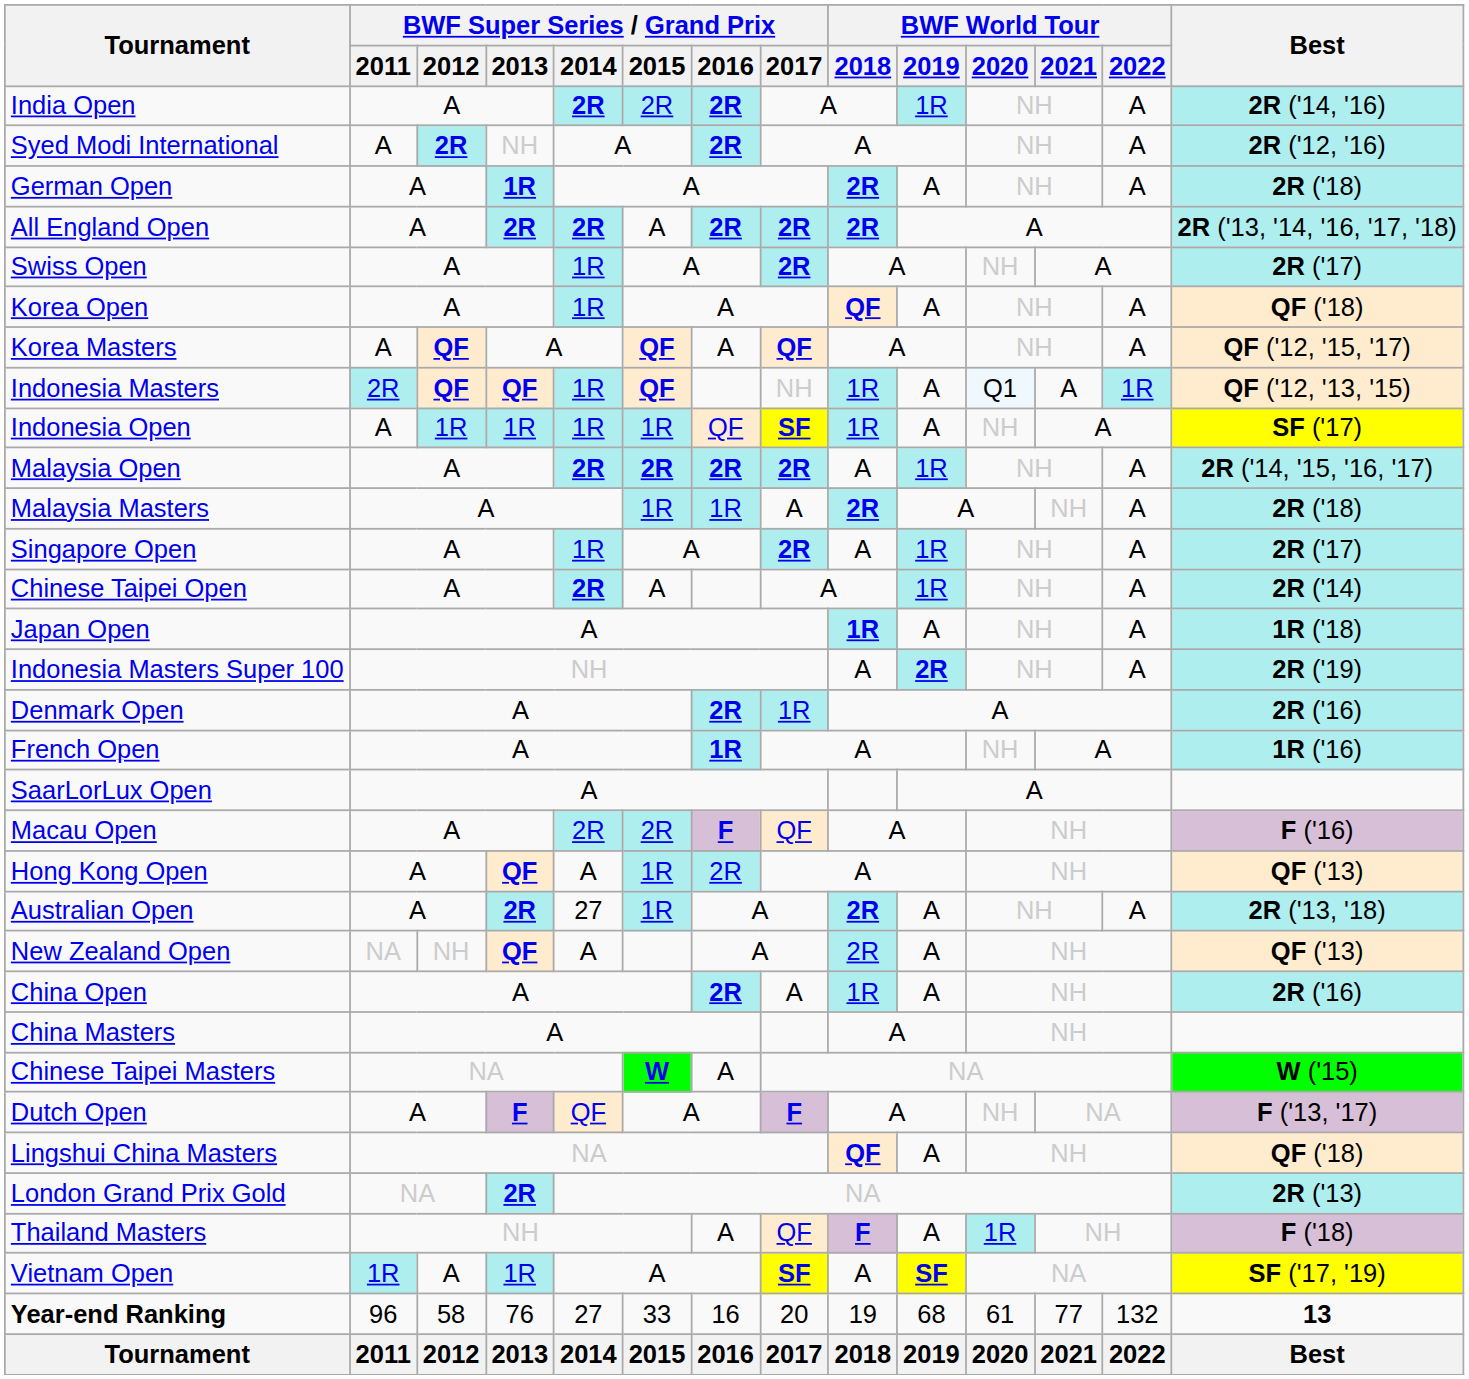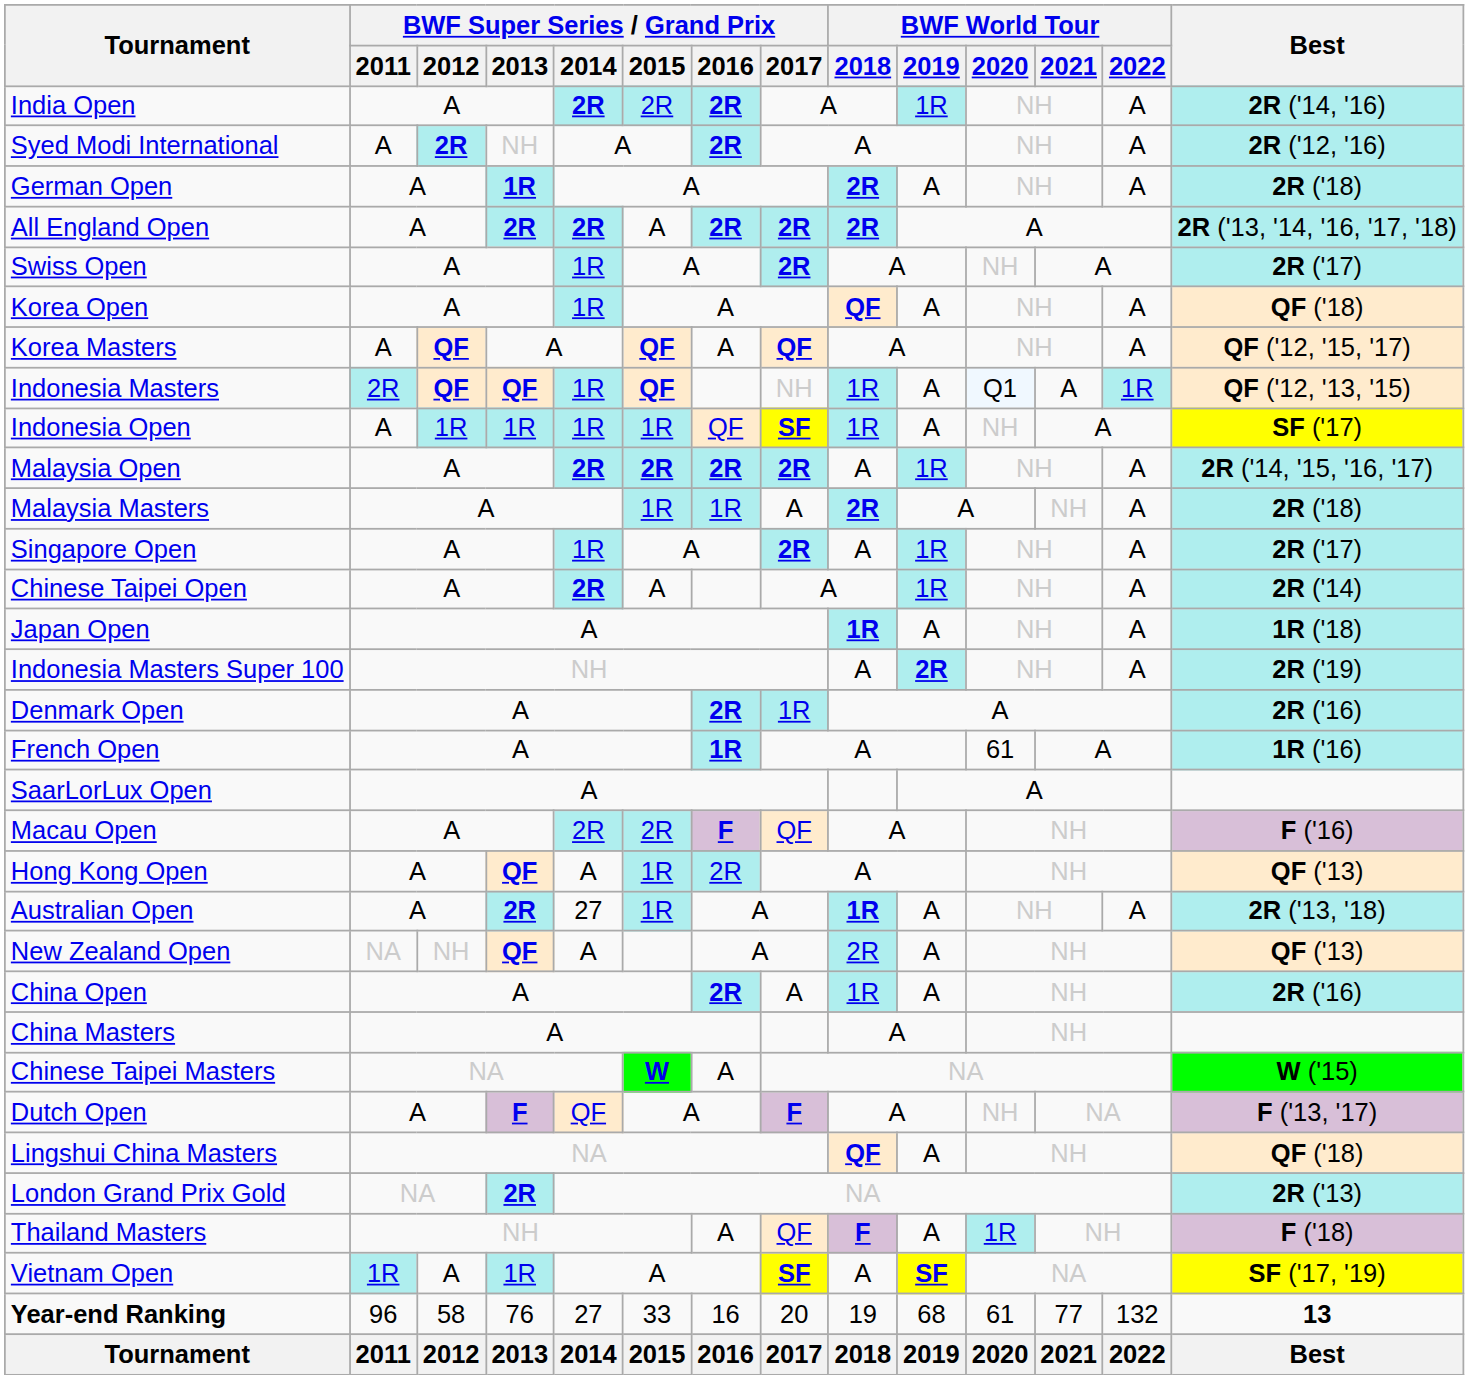French Open | BWF World Tour / 2020: NH -> 61
Australian Open | BWF World Tour / 2018: 2R -> 1R
